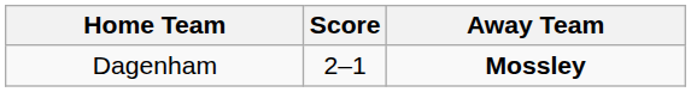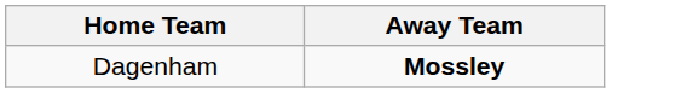- column: Score | 2–1
